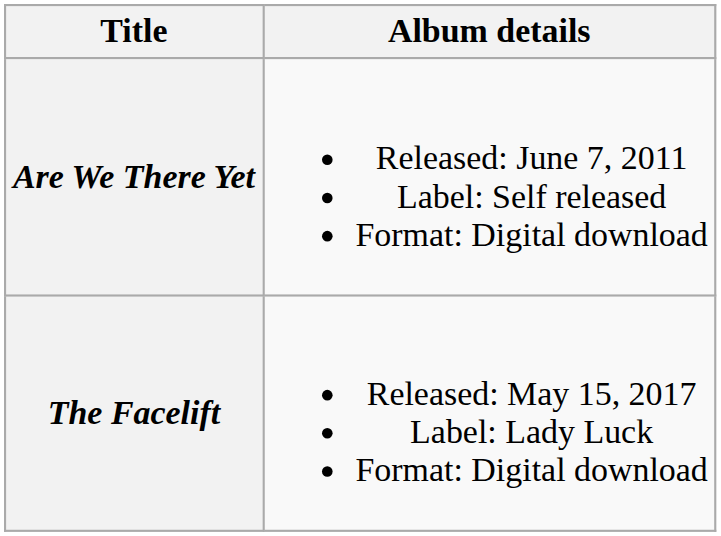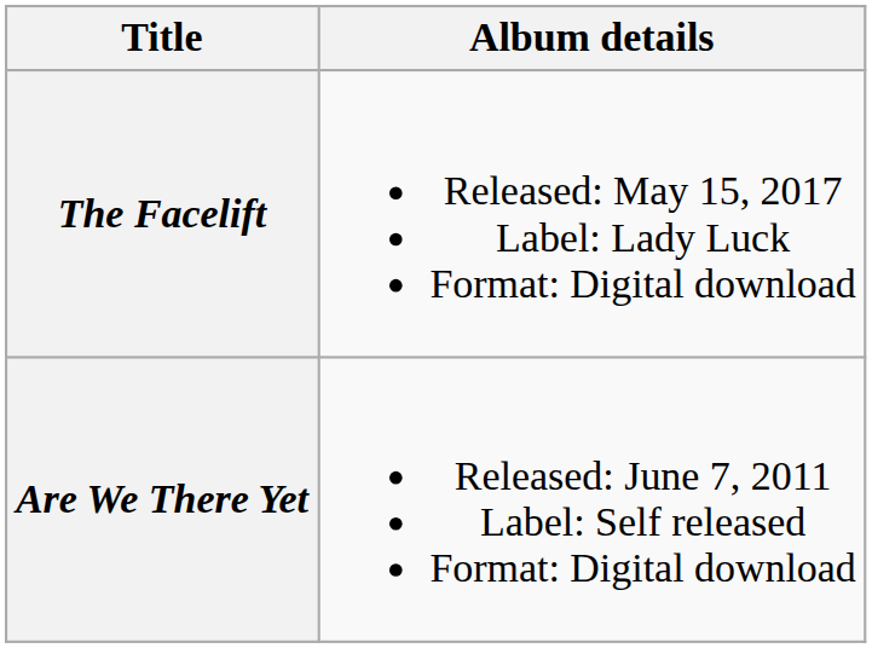rows swapped: The Facelift <-> Are We There Yet
